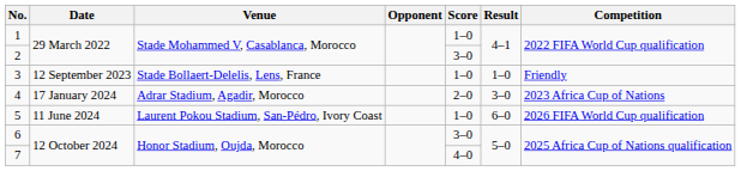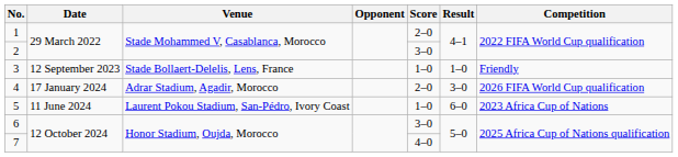1 | Score: 1–0 -> 2–0
4 | Competition: 2023 Africa Cup of Nations -> 2026 FIFA World Cup qualification
5 | Competition: 2026 FIFA World Cup qualification -> 2023 Africa Cup of Nations
